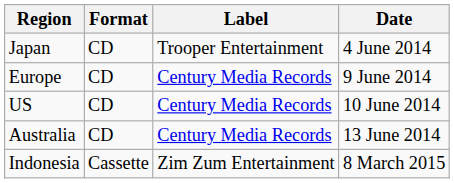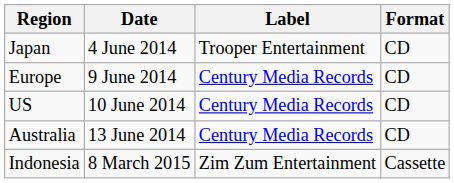columns swapped: Date <-> Format
